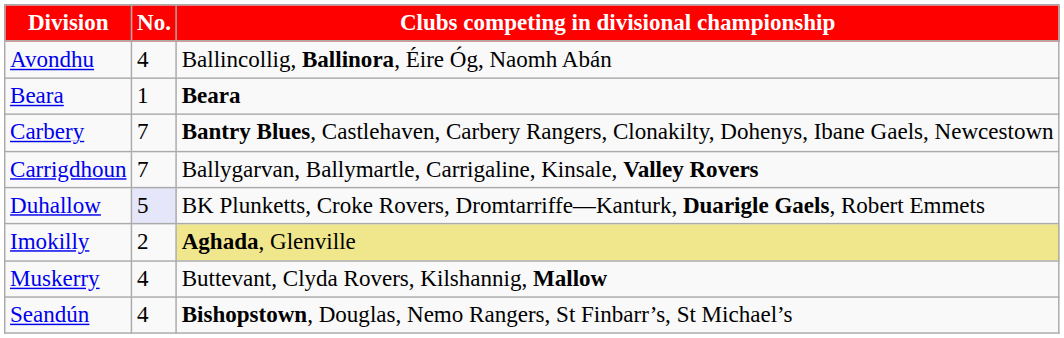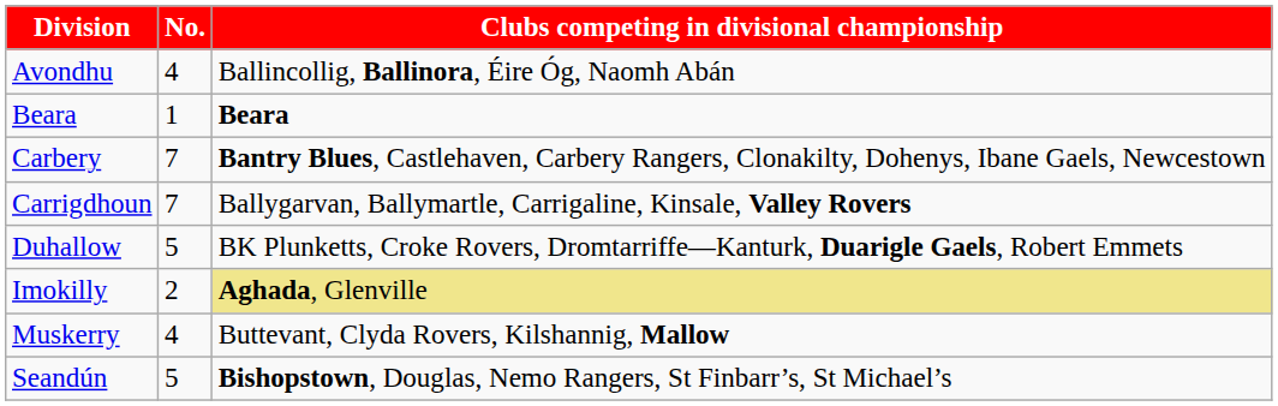Duhallow | No.: lavender background -> no background
Seandún | No.: 4 -> 5
